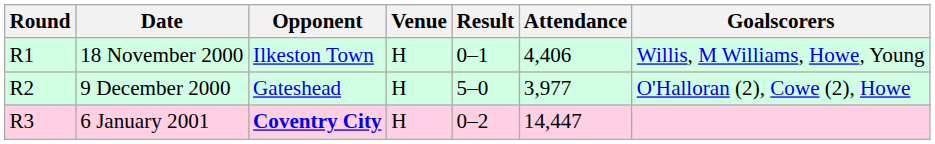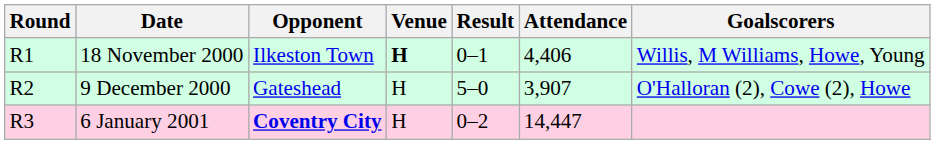18 November 2000 | Venue: normal -> bold
9 December 2000 | Attendance: 3,977 -> 3,907
